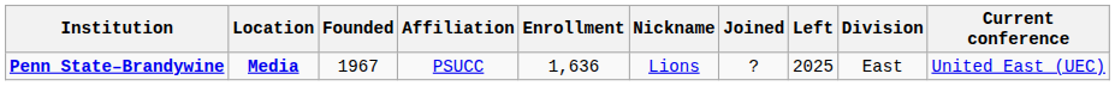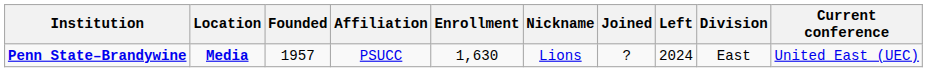Penn State–Brandywine | Founded: 1967 -> 1957
Penn State–Brandywine | Enrollment: 1,636 -> 1,630
Penn State–Brandywine | Left: 2025 -> 2024
